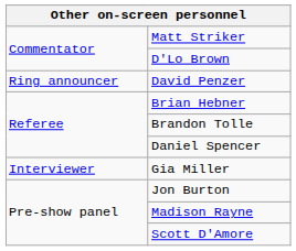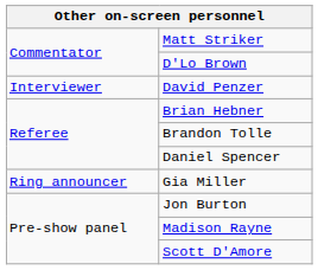David Penzer | column 1: Ring announcer -> Interviewer
Gia Miller | column 1: Interviewer -> Ring announcer
